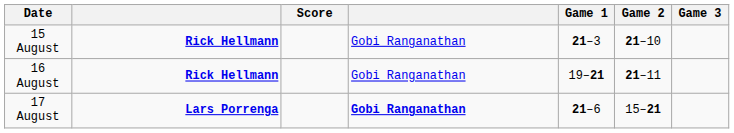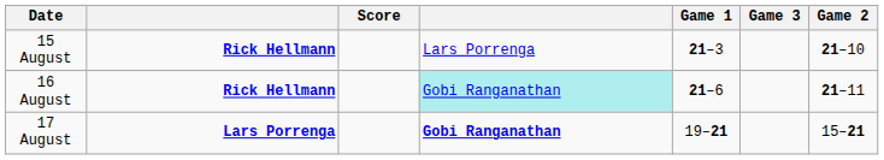columns swapped: Game 2 <-> Game 3
15 August | column 4: Gobi Ranganathan -> Lars Porrenga
16 August | column 4: no background -> paleturquoise background
16 August | Game 1: 19–21 -> 21–6
17 August | Game 1: 21–6 -> 19–21
